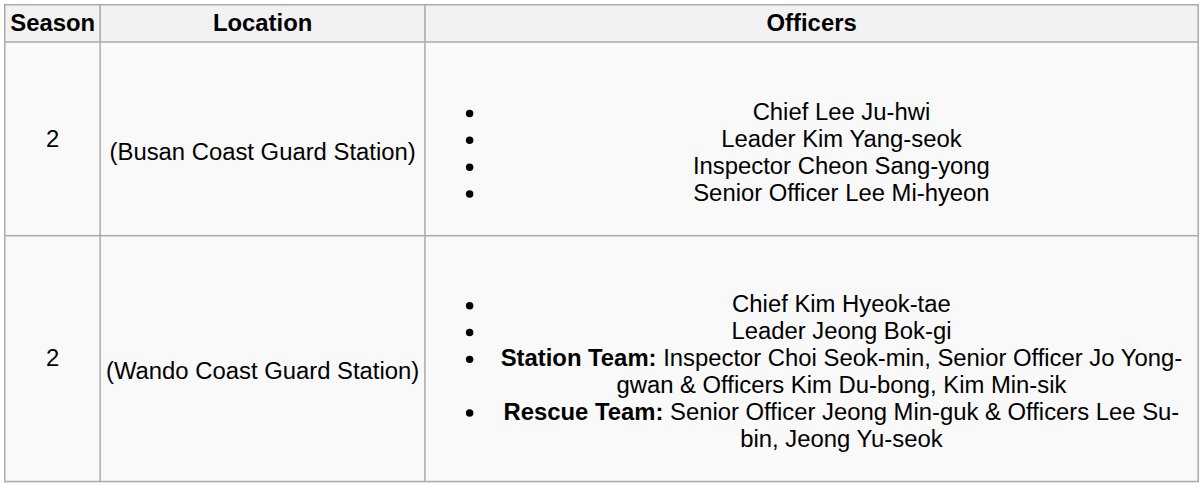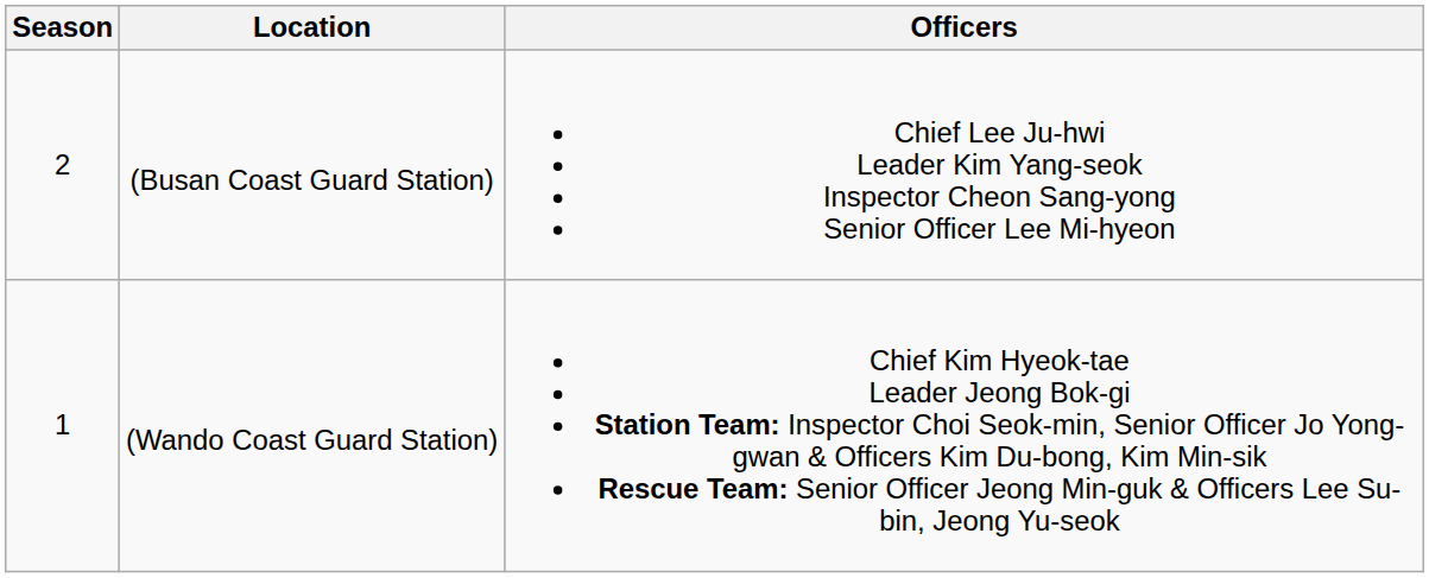(Wando Coast Guard Station) | Season: 2 -> 1
